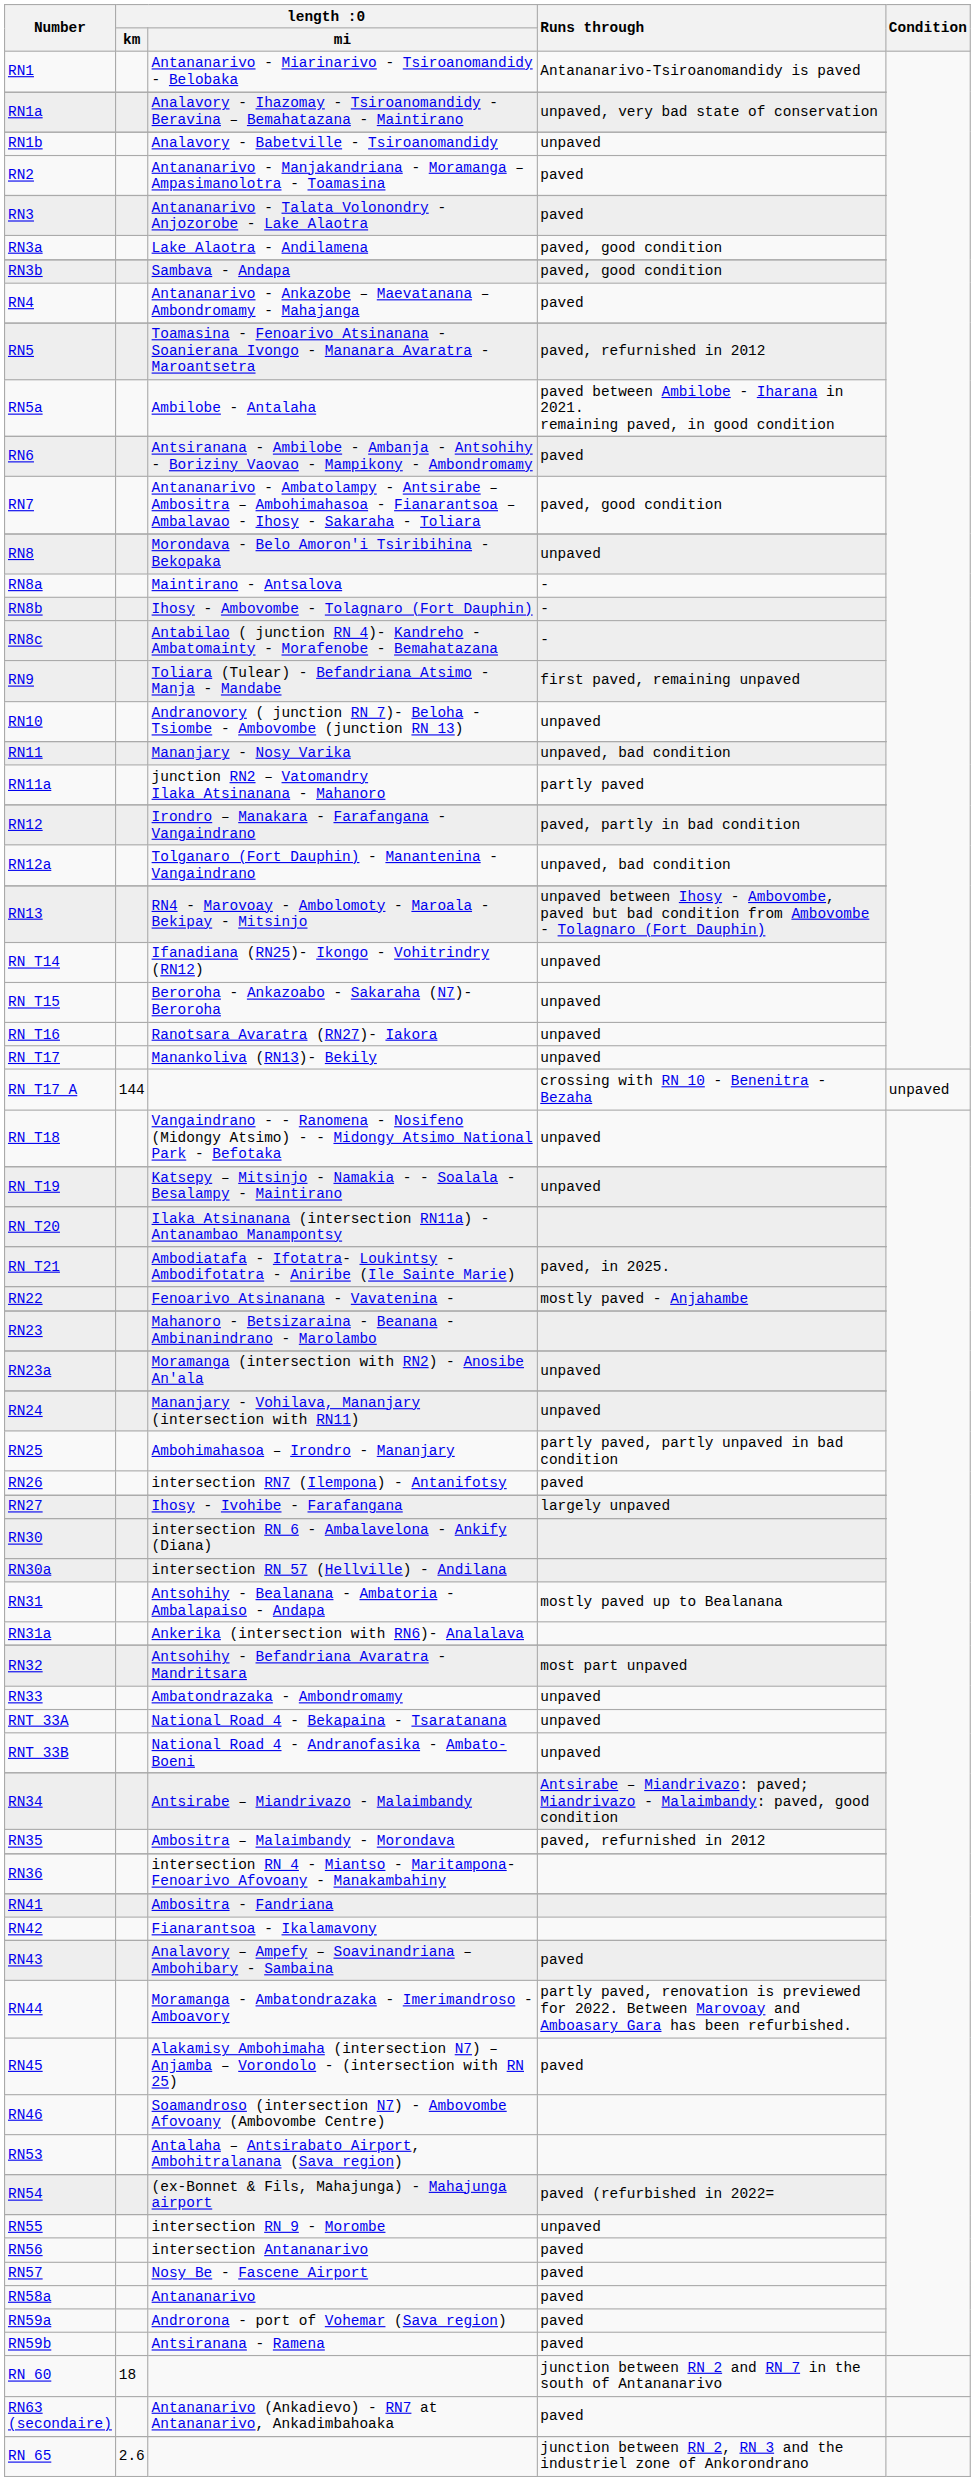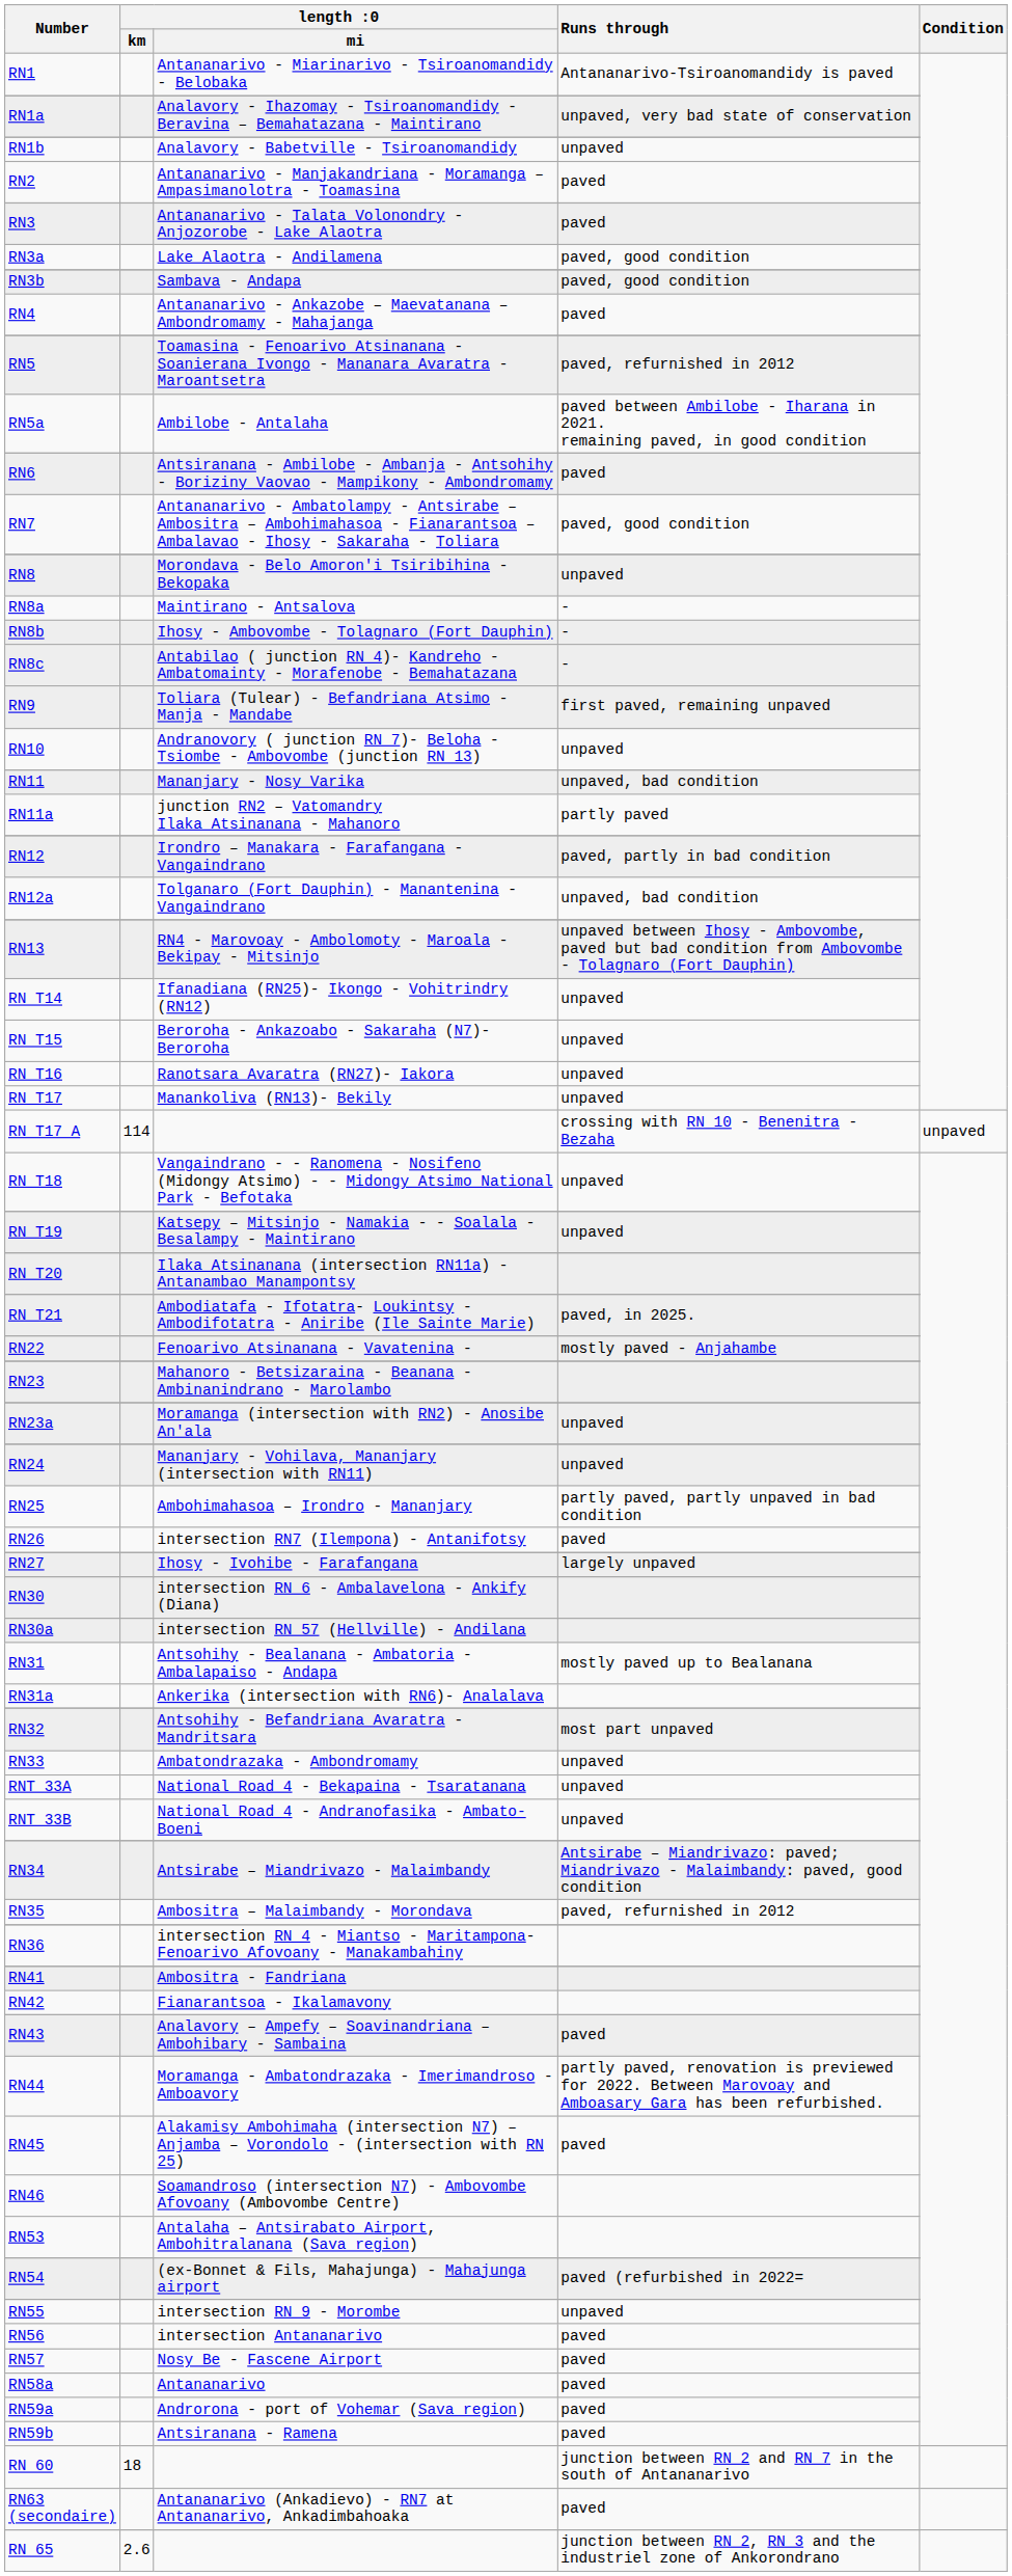RN T17 A | length :0 / km: 144 -> 114
